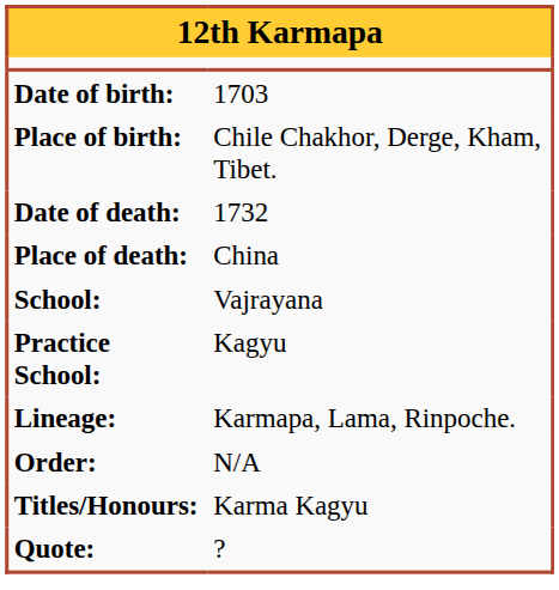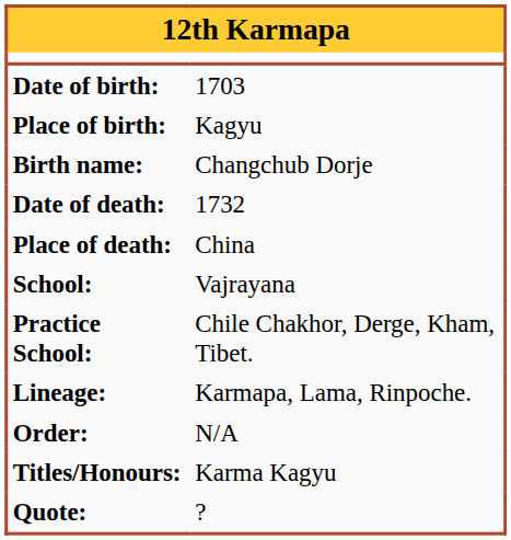Place of birth: | column 2: Chile Chakhor, Derge, Kham, Tibet. -> Kagyu
+ row: Birth name: | Changchub Dorje
Practice School: | column 2: Kagyu -> Chile Chakhor, Derge, Kham, Tibet.
